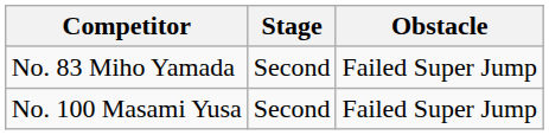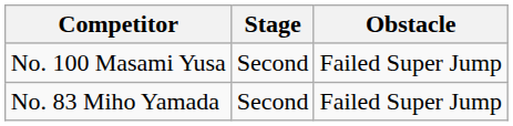rows swapped: No. 83 Miho Yamada <-> No. 100 Masami Yusa
